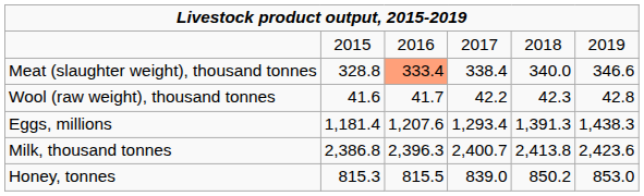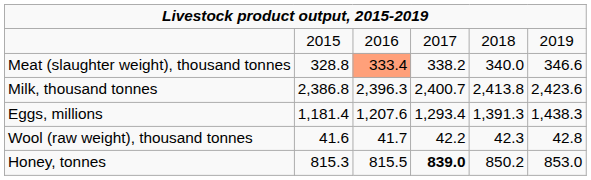Meat (slaughter weight), thousand tonnes | column 4: 338.4 -> 338.2
rows swapped: Milk, thousand tonnes <-> Wool (raw weight), thousand tonnes
Honey, tonnes | column 4: normal -> bold
